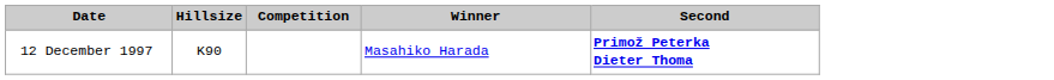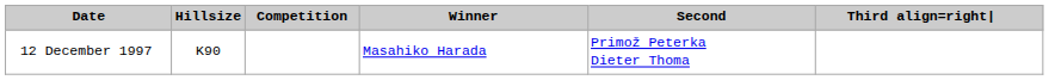+ column: Third align=right|
12 December 1997 | Second: bold -> normal
